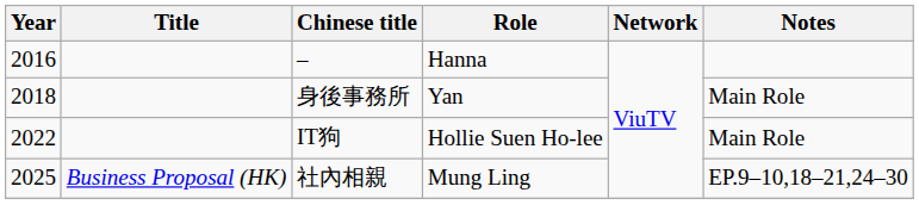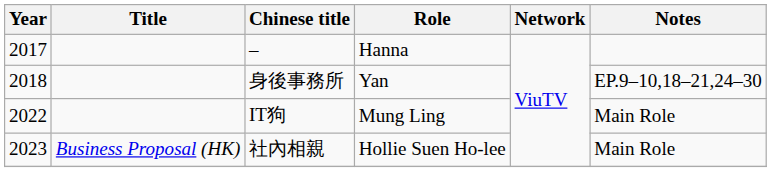– | Year: 2016 -> 2017
身後事務所 | Notes: Main Role -> EP.9–10,18–21,24–30
IT狗 | Role: Hollie Suen Ho-lee -> Mung Ling
社內相親 | Year: 2025 -> 2023
社內相親 | Role: Mung Ling -> Hollie Suen Ho-lee
社內相親 | Notes: EP.9–10,18–21,24–30 -> Main Role
